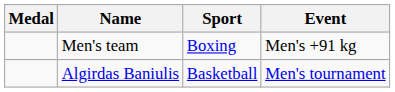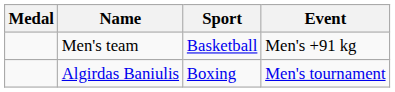Men's team | Sport: Boxing -> Basketball
Algirdas Baniulis | Sport: Basketball -> Boxing
